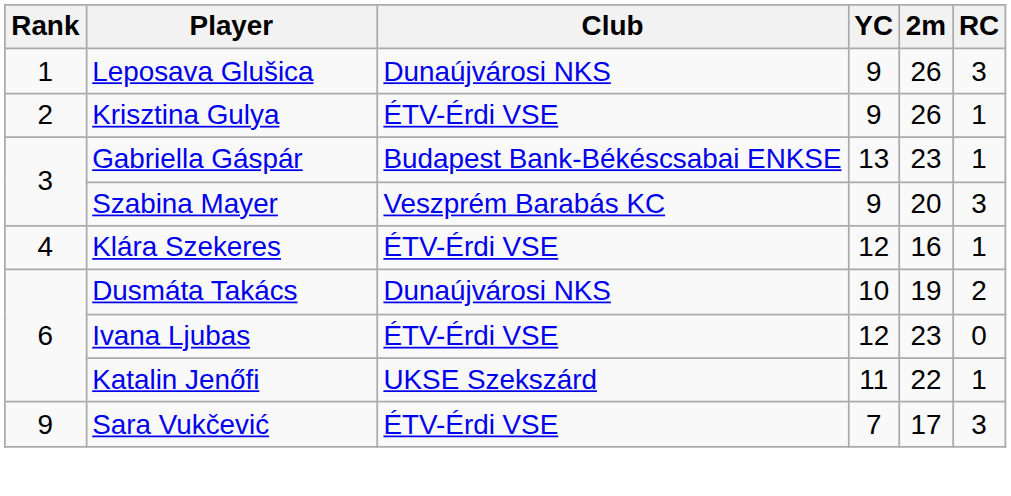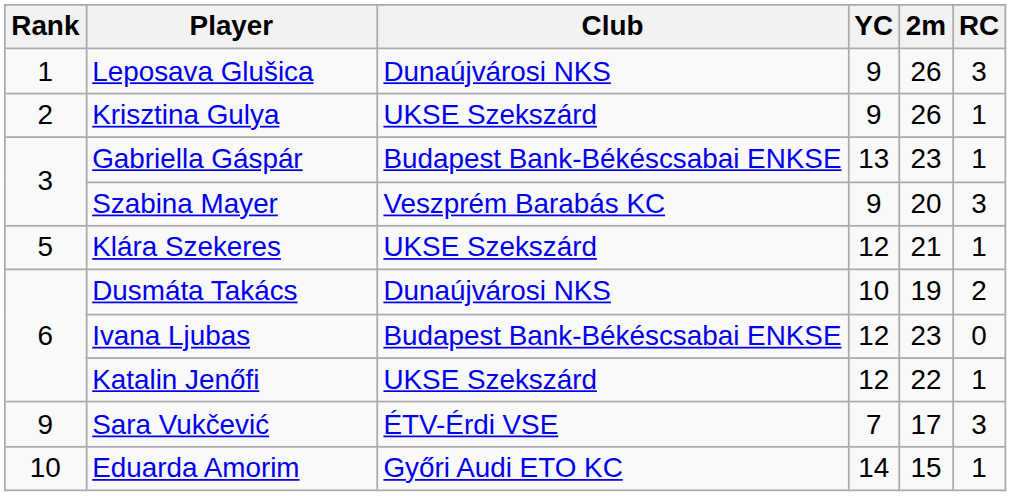Krisztina Gulya | Club: ÉTV-Érdi VSE -> UKSE Szekszárd
Klára Szekeres | Rank: 4 -> 5
Klára Szekeres | Club: ÉTV-Érdi VSE -> UKSE Szekszárd
Klára Szekeres | 2m: 16 -> 21
Ivana Ljubas | Club: ÉTV-Érdi VSE -> Budapest Bank-Békéscsabai ENKSE
Katalin Jenőfi | YC: 11 -> 12
+ row: 10 | Eduarda Amorim | Győri Audi ETO KC | 14 | 15 | 1
